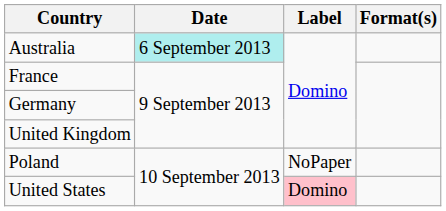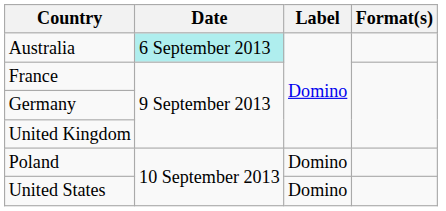Poland | Label: NoPaper -> Domino
United States | Label: pink background -> no background
